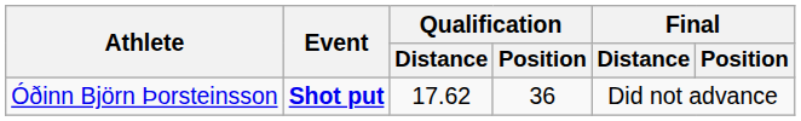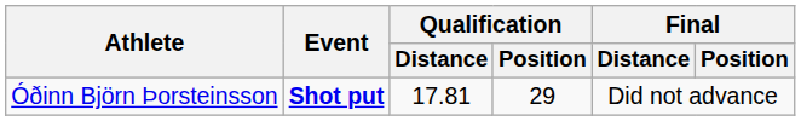Óðinn Björn Þorsteinsson | Qualification / Distance: 17.62 -> 17.81
Óðinn Björn Þorsteinsson | Qualification / Position: 36 -> 29
